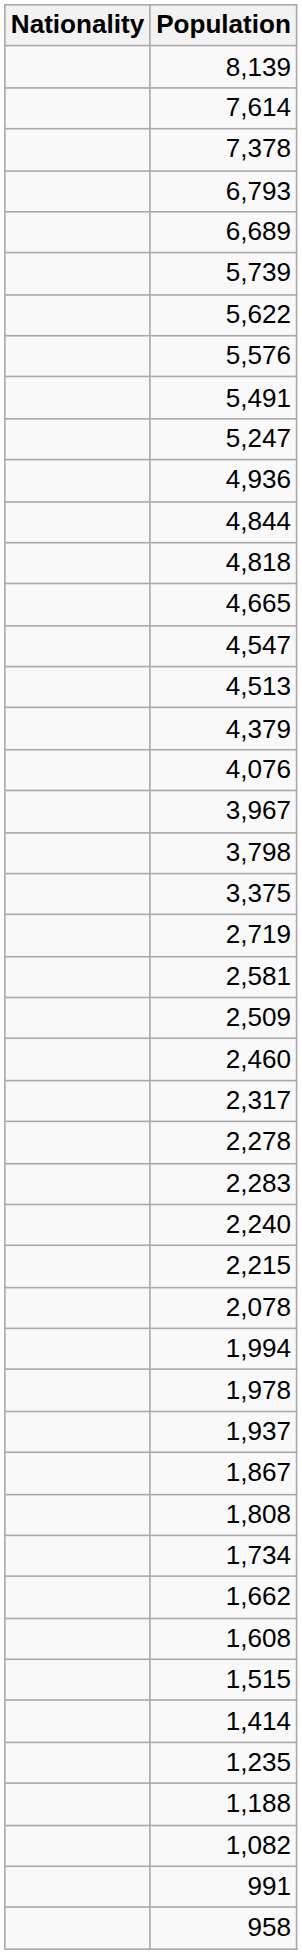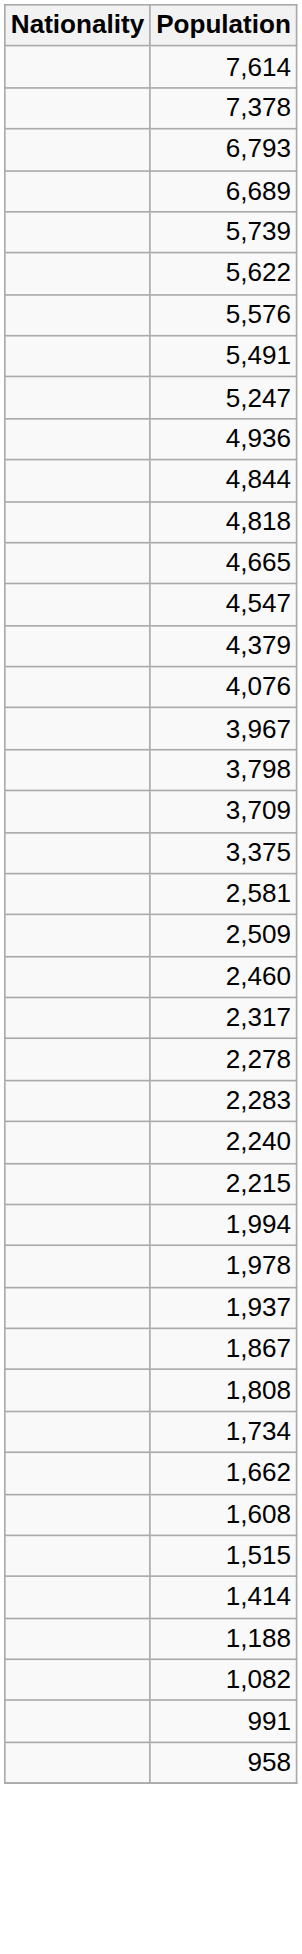- row: 8,139
- row: 4,513
+ row: 3,709
- row: 2,719
- row: 2,078
- row: 1,235
